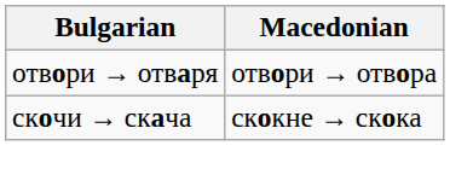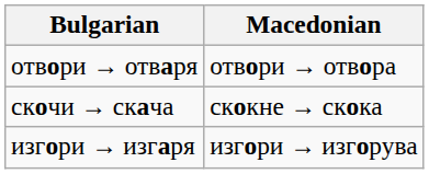+ row: изгори → изгаря | изгори → изгорува
